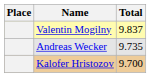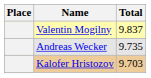Kalofer Hristozov | Total: 9.700 -> 9.703
